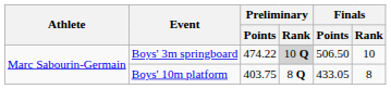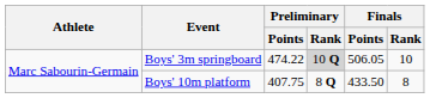Boys' 3m springboard | Finals / Points: 506.50 -> 506.05
Boys' 10m platform | Preliminary / Points: 403.75 -> 407.75
Boys' 10m platform | Finals / Points: 433.05 -> 433.50
